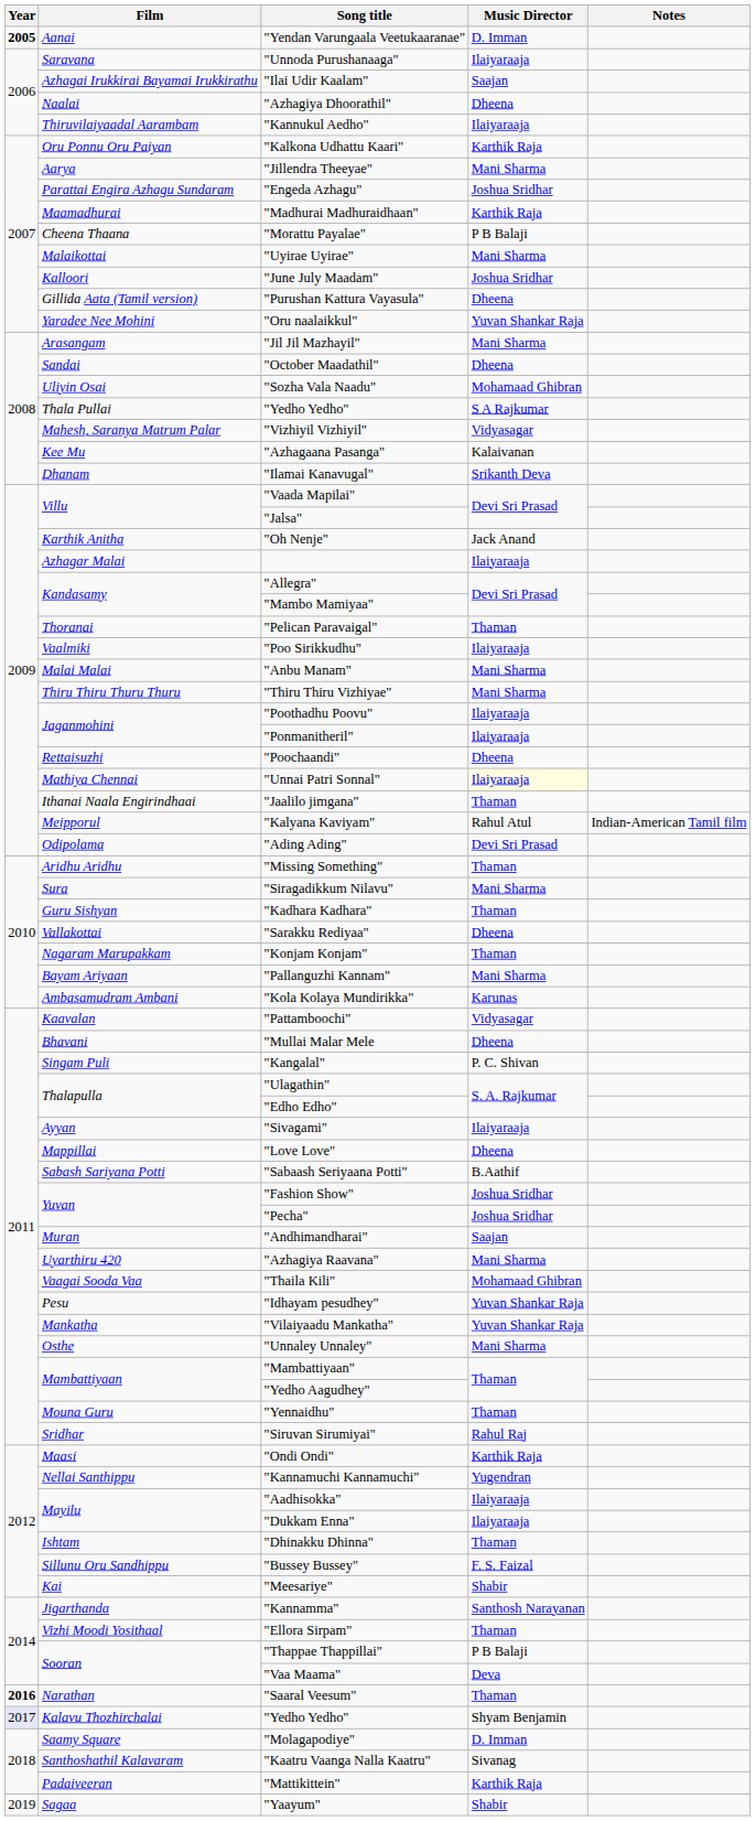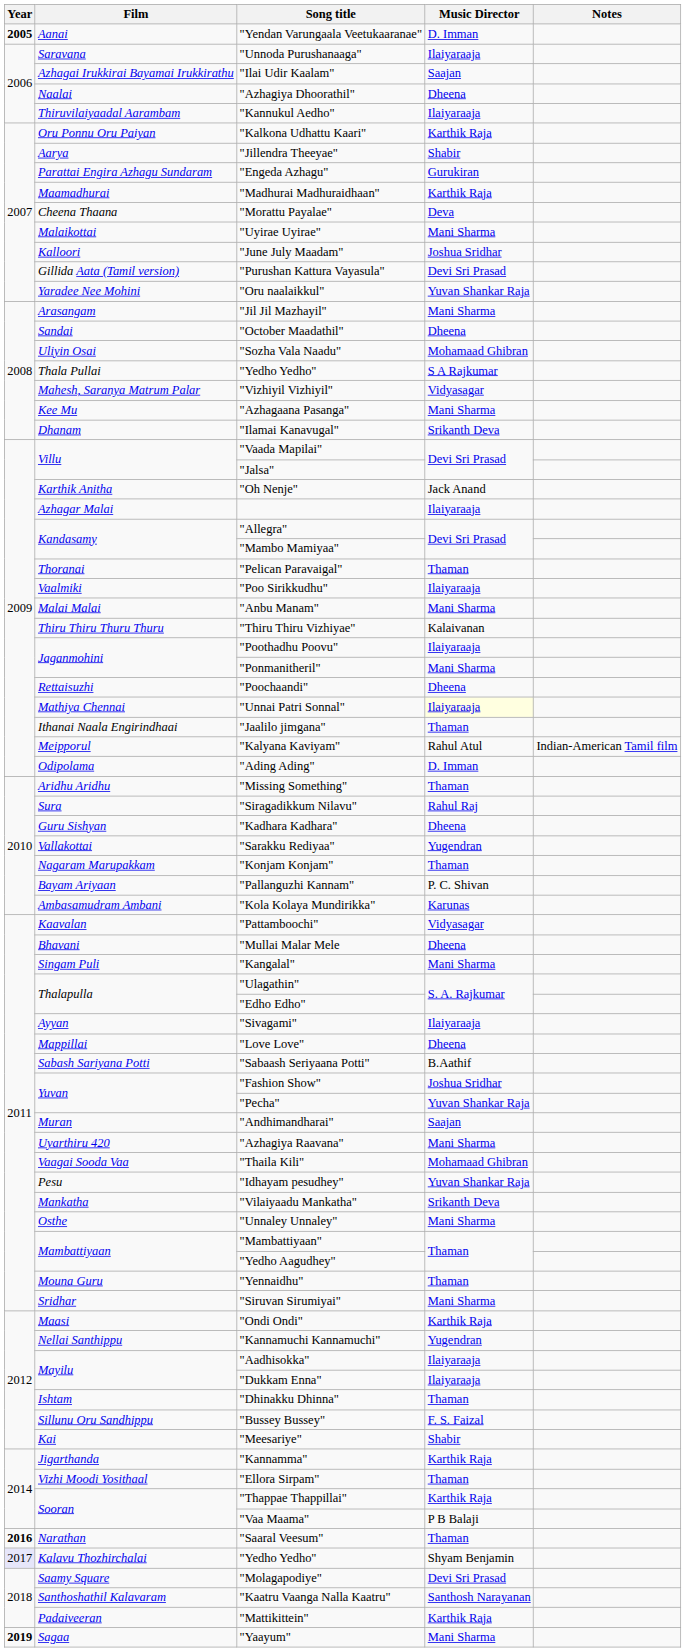"Jillendra Theeyae" | Music Director: Mani Sharma -> Shabir
"Engeda Azhagu" | Music Director: Joshua Sridhar -> Gurukiran
"Morattu Payalae" | Music Director: P B Balaji -> Deva
"Purushan Kattura Vayasula" | Music Director: Dheena -> Devi Sri Prasad
"Azhagaana Pasanga" | Music Director: Kalaivanan -> Mani Sharma
"Thiru Thiru Vizhiyae" | Music Director: Mani Sharma -> Kalaivanan
"Ponmanitheril" | Music Director: Ilaiyaraaja -> Mani Sharma
"Ading Ading" | Music Director: Devi Sri Prasad -> D. Imman
"Siragadikkum Nilavu" | Music Director: Mani Sharma -> Rahul Raj
"Kadhara Kadhara" | Music Director: Thaman -> Dheena
"Sarakku Rediyaa" | Music Director: Dheena -> Yugendran
"Pallanguzhi Kannam" | Music Director: Mani Sharma -> P. C. Shivan
"Kangalal" | Music Director: P. C. Shivan -> Mani Sharma
"Pecha" | Music Director: Joshua Sridhar -> Yuvan Shankar Raja
"Vilaiyaadu Mankatha" | Music Director: Yuvan Shankar Raja -> Srikanth Deva
"Siruvan Sirumiyai" | Music Director: Rahul Raj -> Mani Sharma
"Kannamma" | Music Director: Santhosh Narayanan -> Karthik Raja
"Thappae Thappillai" | Music Director: P B Balaji -> Karthik Raja
"Vaa Maama" | Music Director: Deva -> P B Balaji
"Molagapodiye" | Music Director: D. Imman -> Devi Sri Prasad
"Kaatru Vaanga Nalla Kaatru" | Music Director: Sivanag -> Santhosh Narayanan
"Yaayum" | Year: normal -> bold
"Yaayum" | Music Director: Shabir -> Mani Sharma
